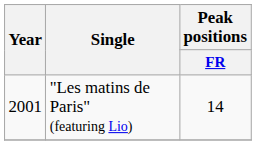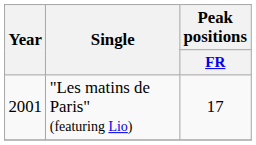"Les matins de Paris" (featuring Lio) | Peak positions / FR: 14 -> 17
